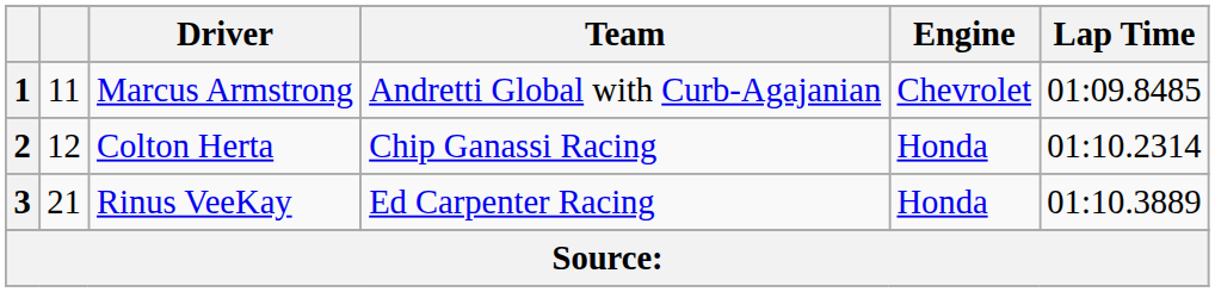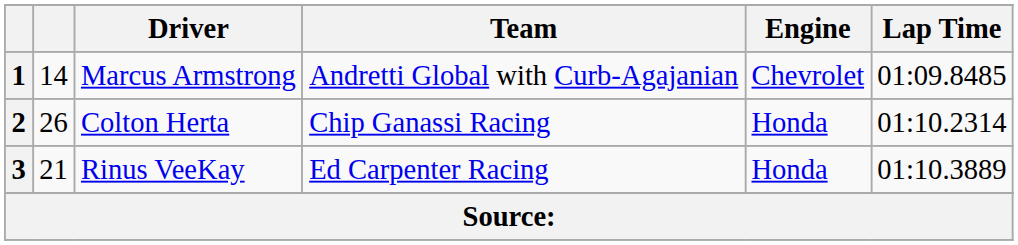1 | column 2: 11 -> 14
2 | column 2: 12 -> 26
